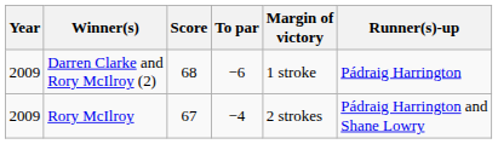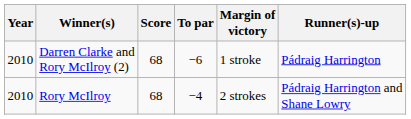Darren Clarke and Rory McIlroy (2) | Year: 2009 -> 2010
Rory McIlroy | Year: 2009 -> 2010
Rory McIlroy | Score: 67 -> 68
